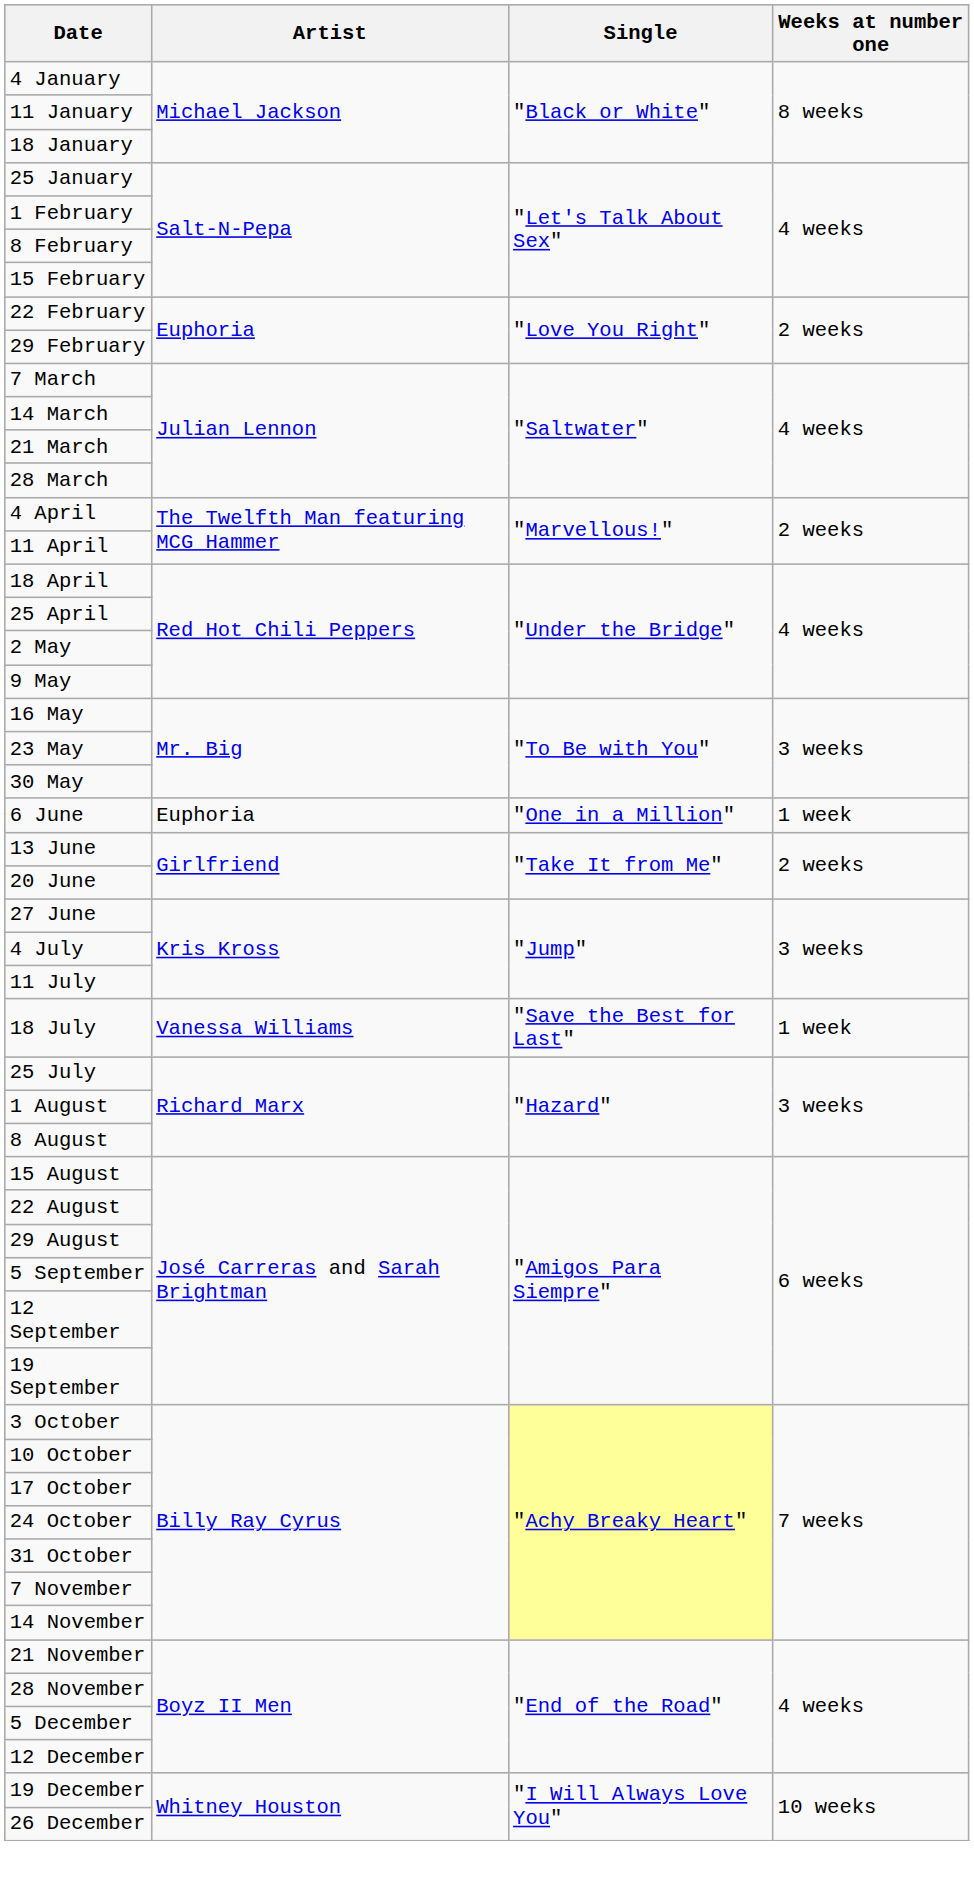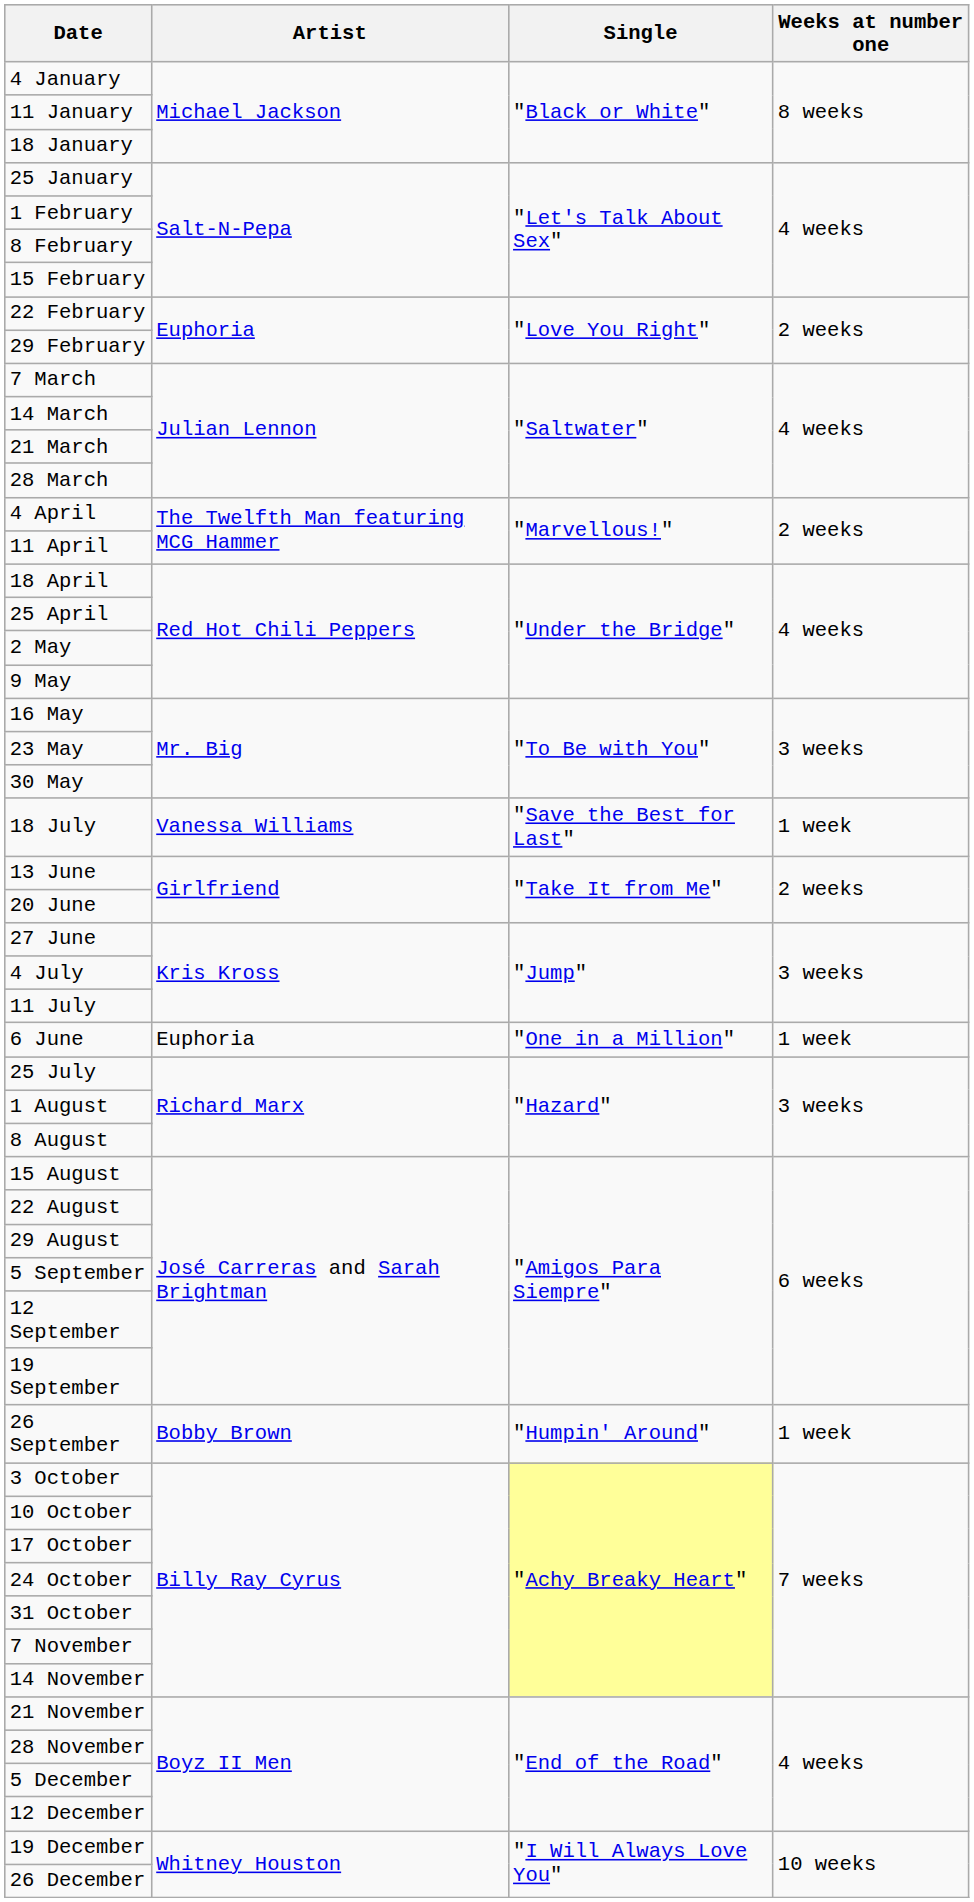rows swapped: 6 June <-> 18 July
+ row: 26 September | Bobby Brown | "Humpin' Around" | 1 week
